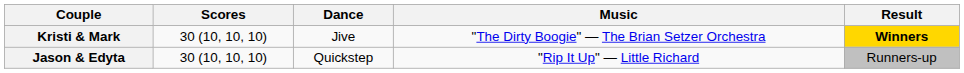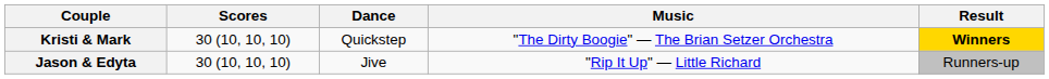Kristi & Mark | Dance: Jive -> Quickstep
Jason & Edyta | Dance: Quickstep -> Jive
